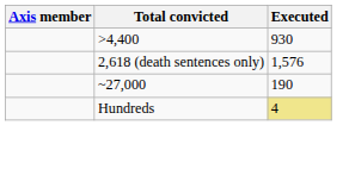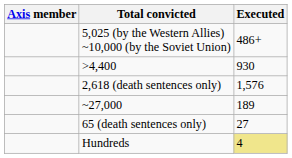+ row: 5,025 (by the Western Allies) ~10,000 (by the Soviet Union) | 486+
~27,000 | Executed: 190 -> 189
+ row: 65 (death sentences only) | 27
